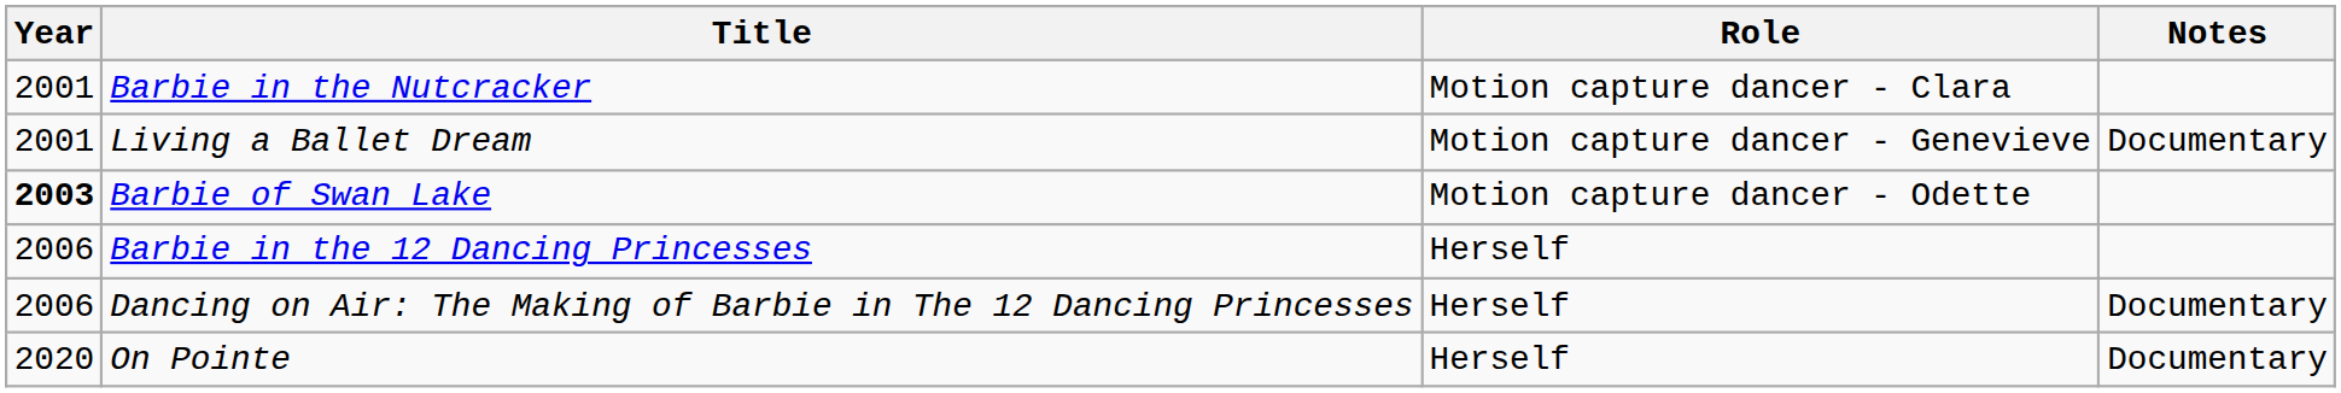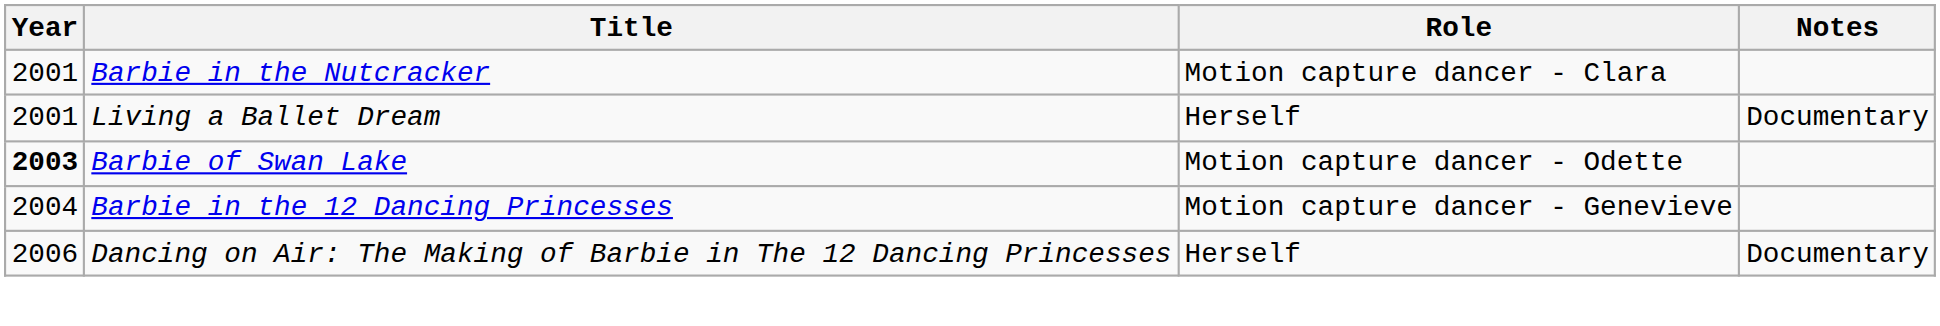Living a Ballet Dream | Role: Motion capture dancer - Genevieve -> Herself
Barbie in the 12 Dancing Princesses | Year: 2006 -> 2004
Barbie in the 12 Dancing Princesses | Role: Herself -> Motion capture dancer - Genevieve
- row: 2020 | On Pointe | Herself | Documentary
